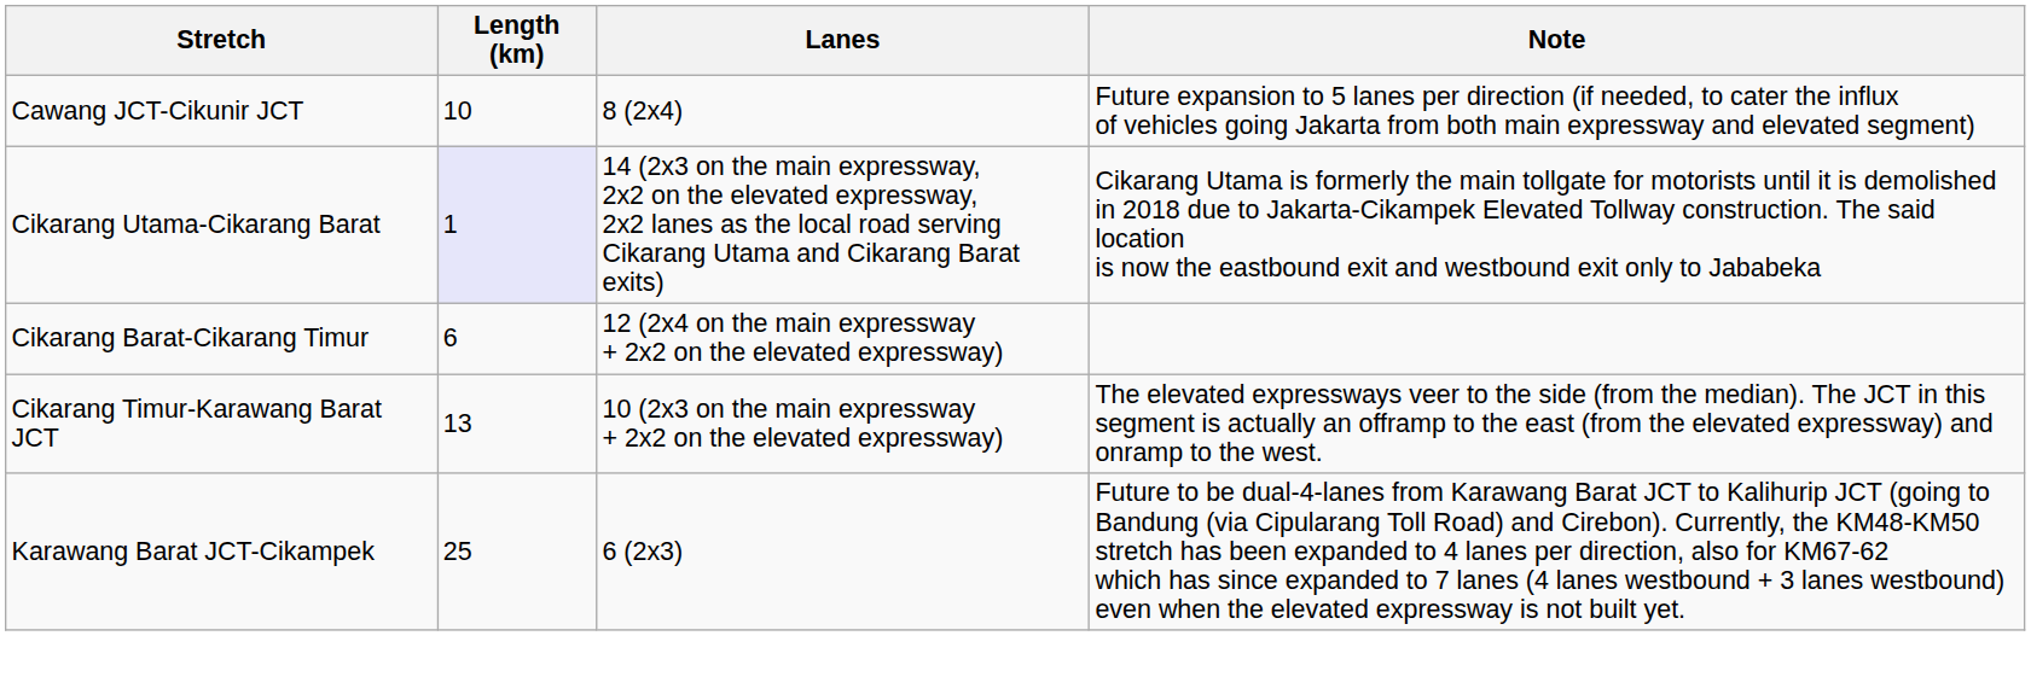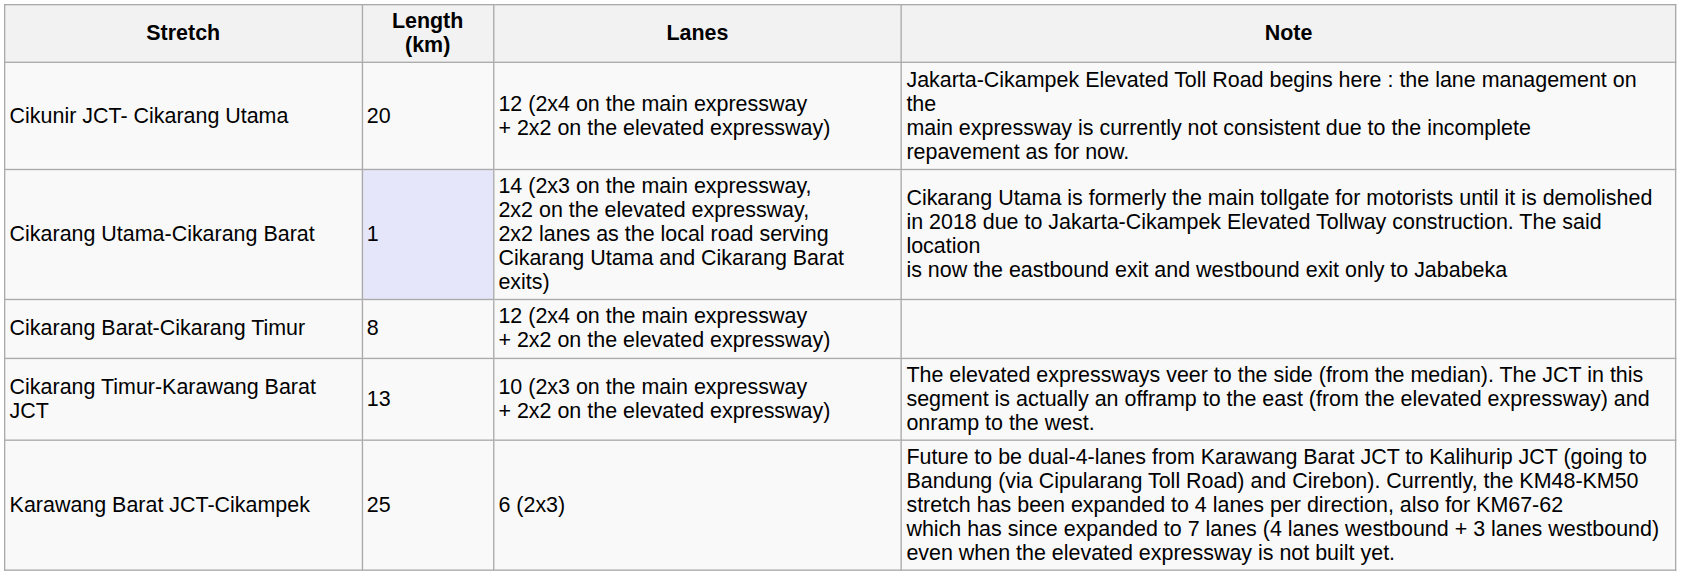- row: Cawang JCT-Cikunir JCT | 10 | 8 (2x4) | Future expansion to 5 lanes per direction (if needed, to cater the influx of vehicles going Jakarta from both main expressway and elevated segment)
+ row: Cikunir JCT- Cikarang Utama | 20 | 12 (2x4 on the main expressway + 2x2 on the elevated expressway) | Jakarta-Cikampek Elevated Toll Road begins here : the lane management on the main expressway is currently not consistent due to the incomplete repavement as for now.
Cikarang Barat-Cikarang Timur | Length (km): 6 -> 8
